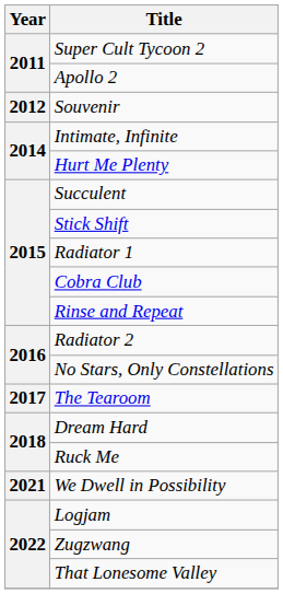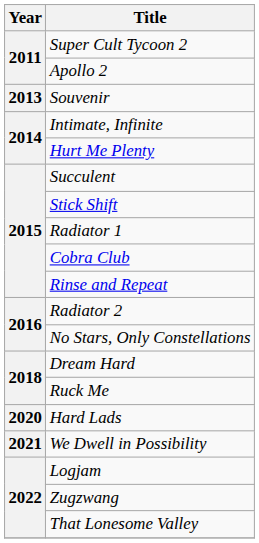Souvenir | Year: 2012 -> 2013
- row: 2017 | The Tearoom
+ row: 2020 | Hard Lads
